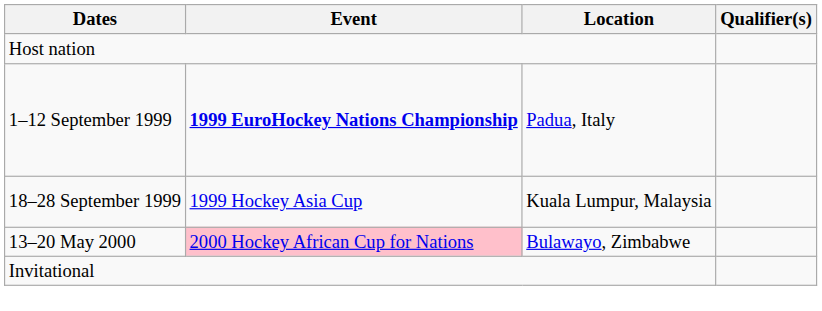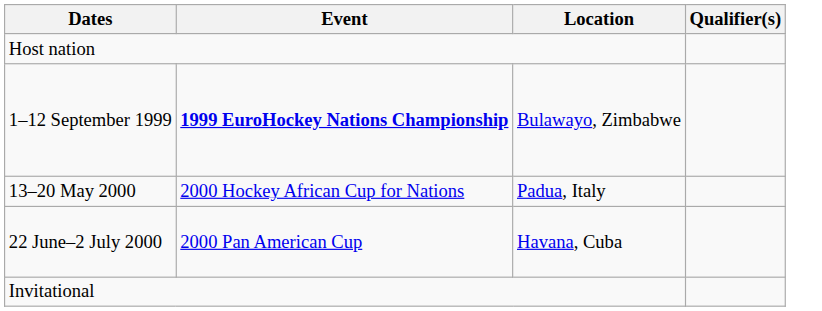1–12 September 1999 | Location: Padua, Italy -> Bulawayo, Zimbabwe
- row: 18–28 September 1999 | 1999 Hockey Asia Cup | Kuala Lumpur, Malaysia
13–20 May 2000 | Event: pink background -> no background
13–20 May 2000 | Location: Bulawayo, Zimbabwe -> Padua, Italy
+ row: 22 June–2 July 2000 | 2000 Pan American Cup | Havana, Cuba
